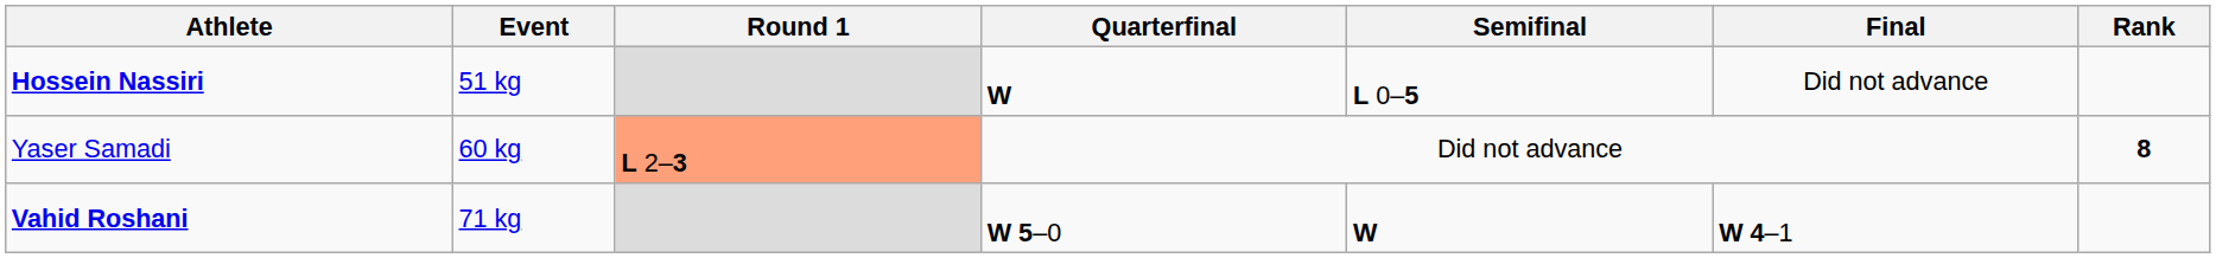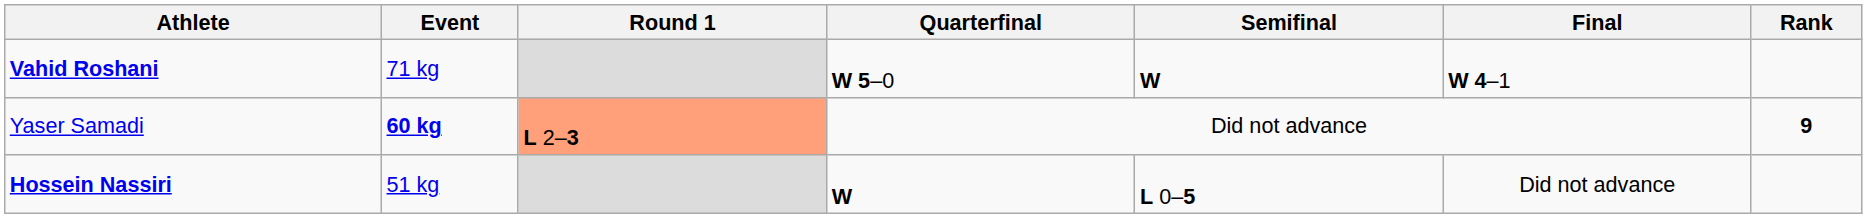rows swapped: Hossein Nassiri <-> Vahid Roshani
Yaser Samadi | Event: normal -> bold
Yaser Samadi | Rank: 8 -> 9
